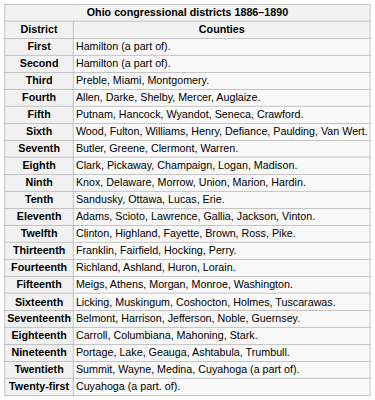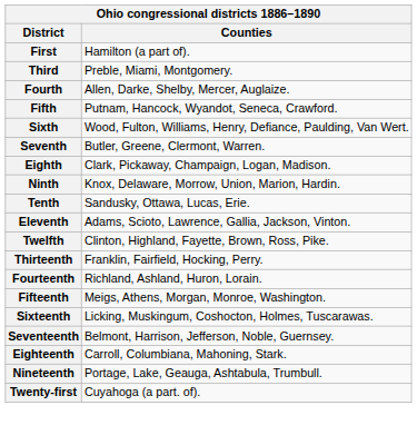- row: Second | Hamilton (a part of).
- row: Twentieth | Summit, Wayne, Medina, Cuyahoga (a part of).
